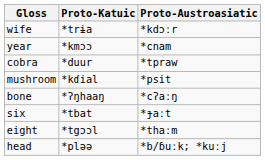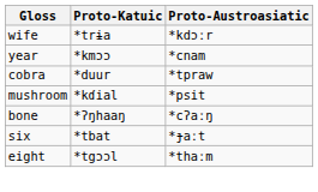- row: head | *pləə | *b/ɓuːk; *kuːj
